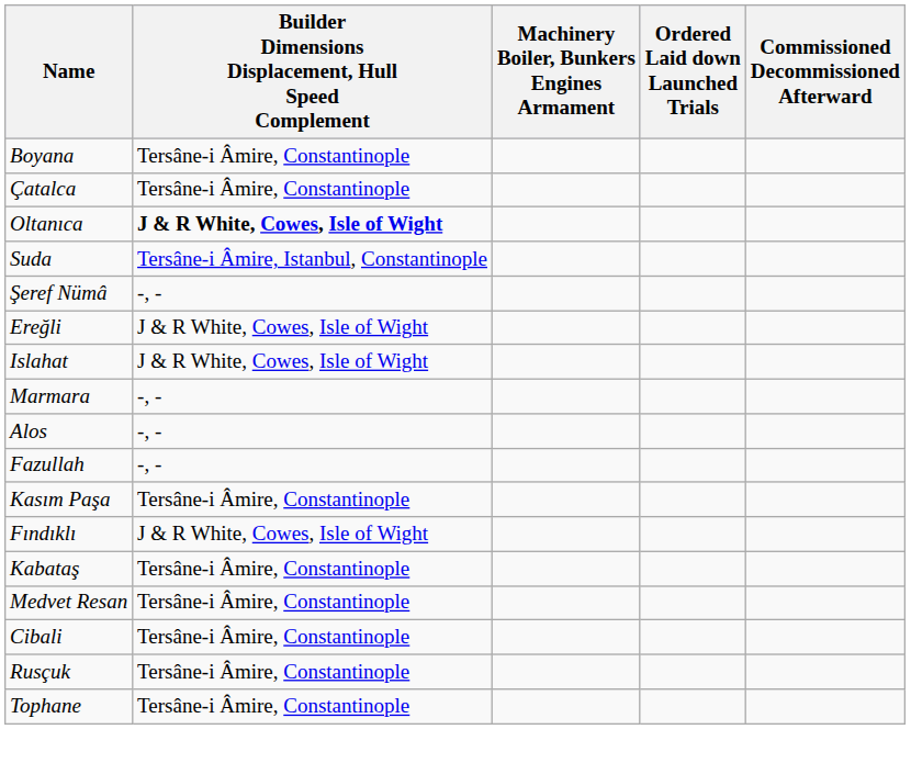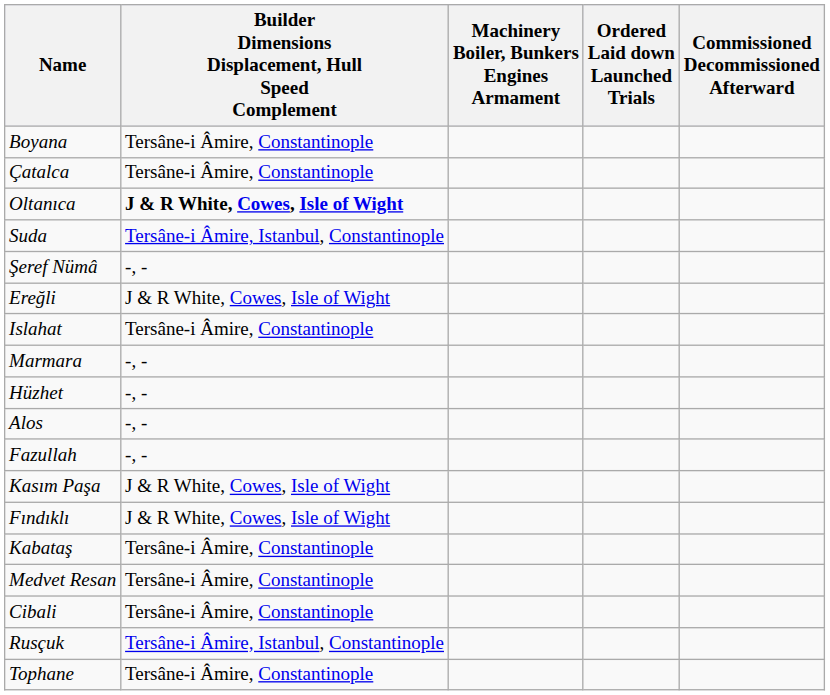Islahat | Builder Dimensions Displacement, Hull Speed Complement: J & R White, Cowes, Isle of Wight -> Tersâne-i Âmire, Constantinople
+ row: Hüzhet | -, -
Kasım Paşa | Builder Dimensions Displacement, Hull Speed Complement: Tersâne-i Âmire, Constantinople -> J & R White, Cowes, Isle of Wight
Rusçuk | Builder Dimensions Displacement, Hull Speed Complement: Tersâne-i Âmire, Constantinople -> Tersâne-i Âmire, Istanbul, Constantinople
